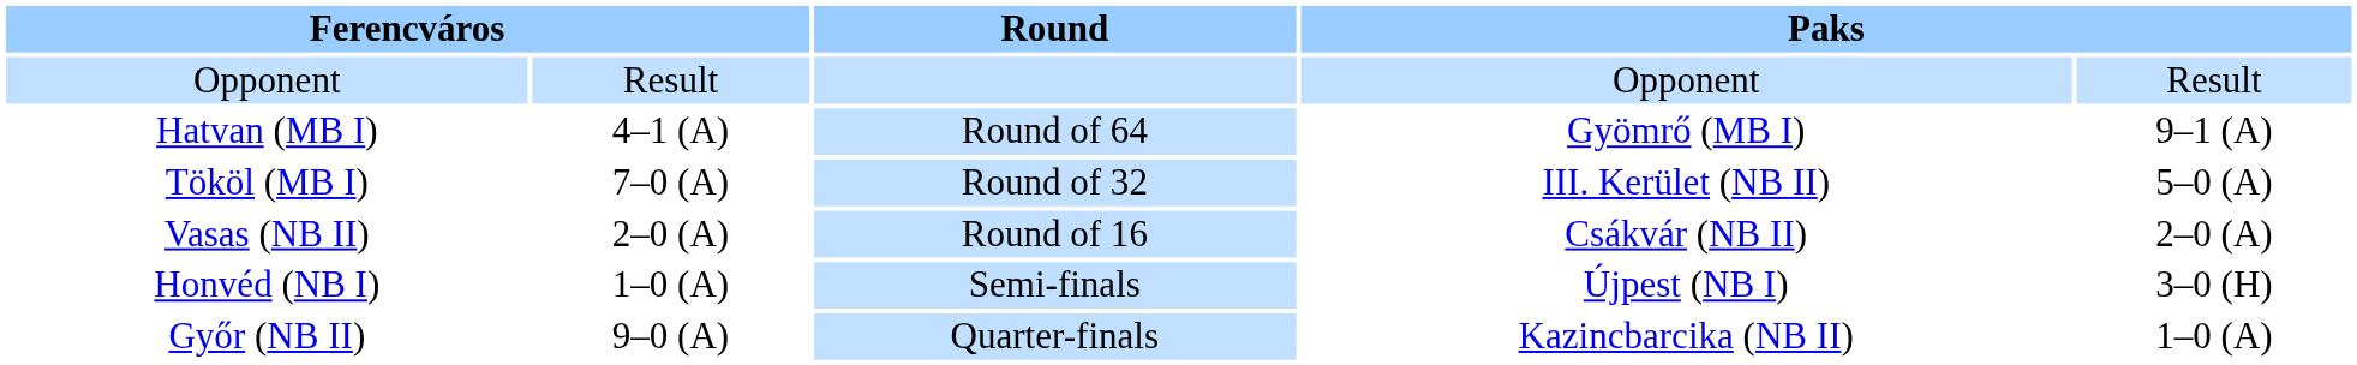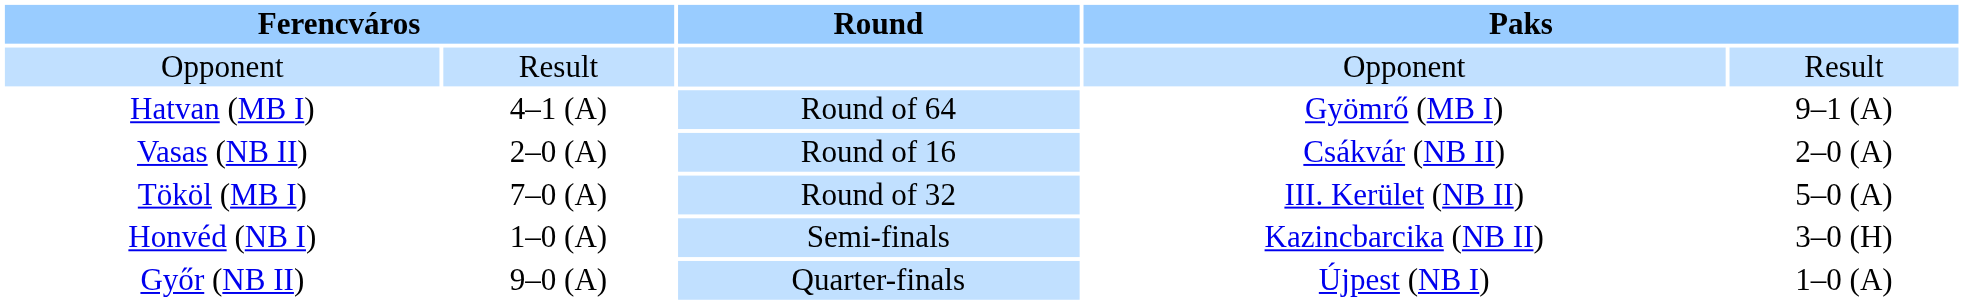rows swapped: Tököl (MB I) <-> Vasas (NB II)
Honvéd (NB I) | column 4: Újpest (NB I) -> Kazincbarcika (NB II)
Győr (NB II) | column 4: Kazincbarcika (NB II) -> Újpest (NB I)
